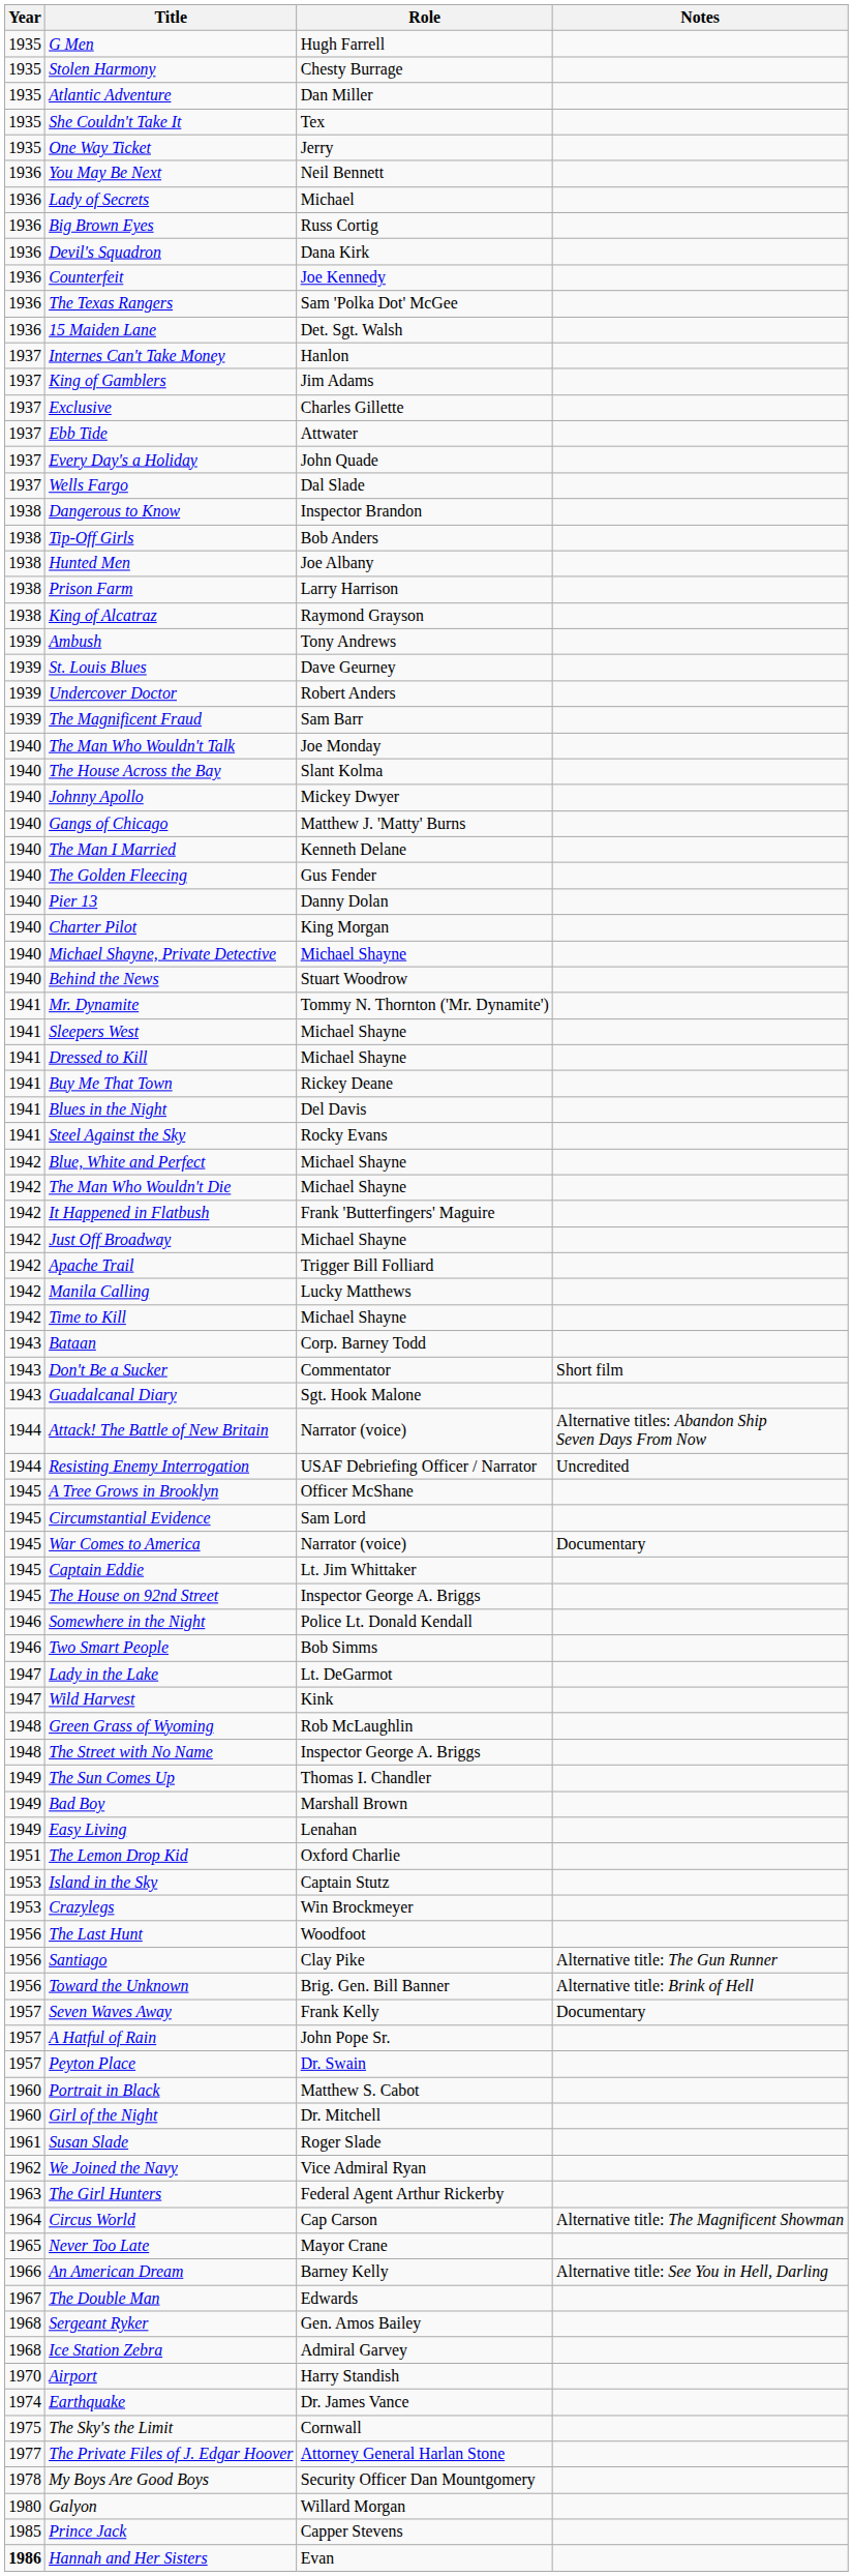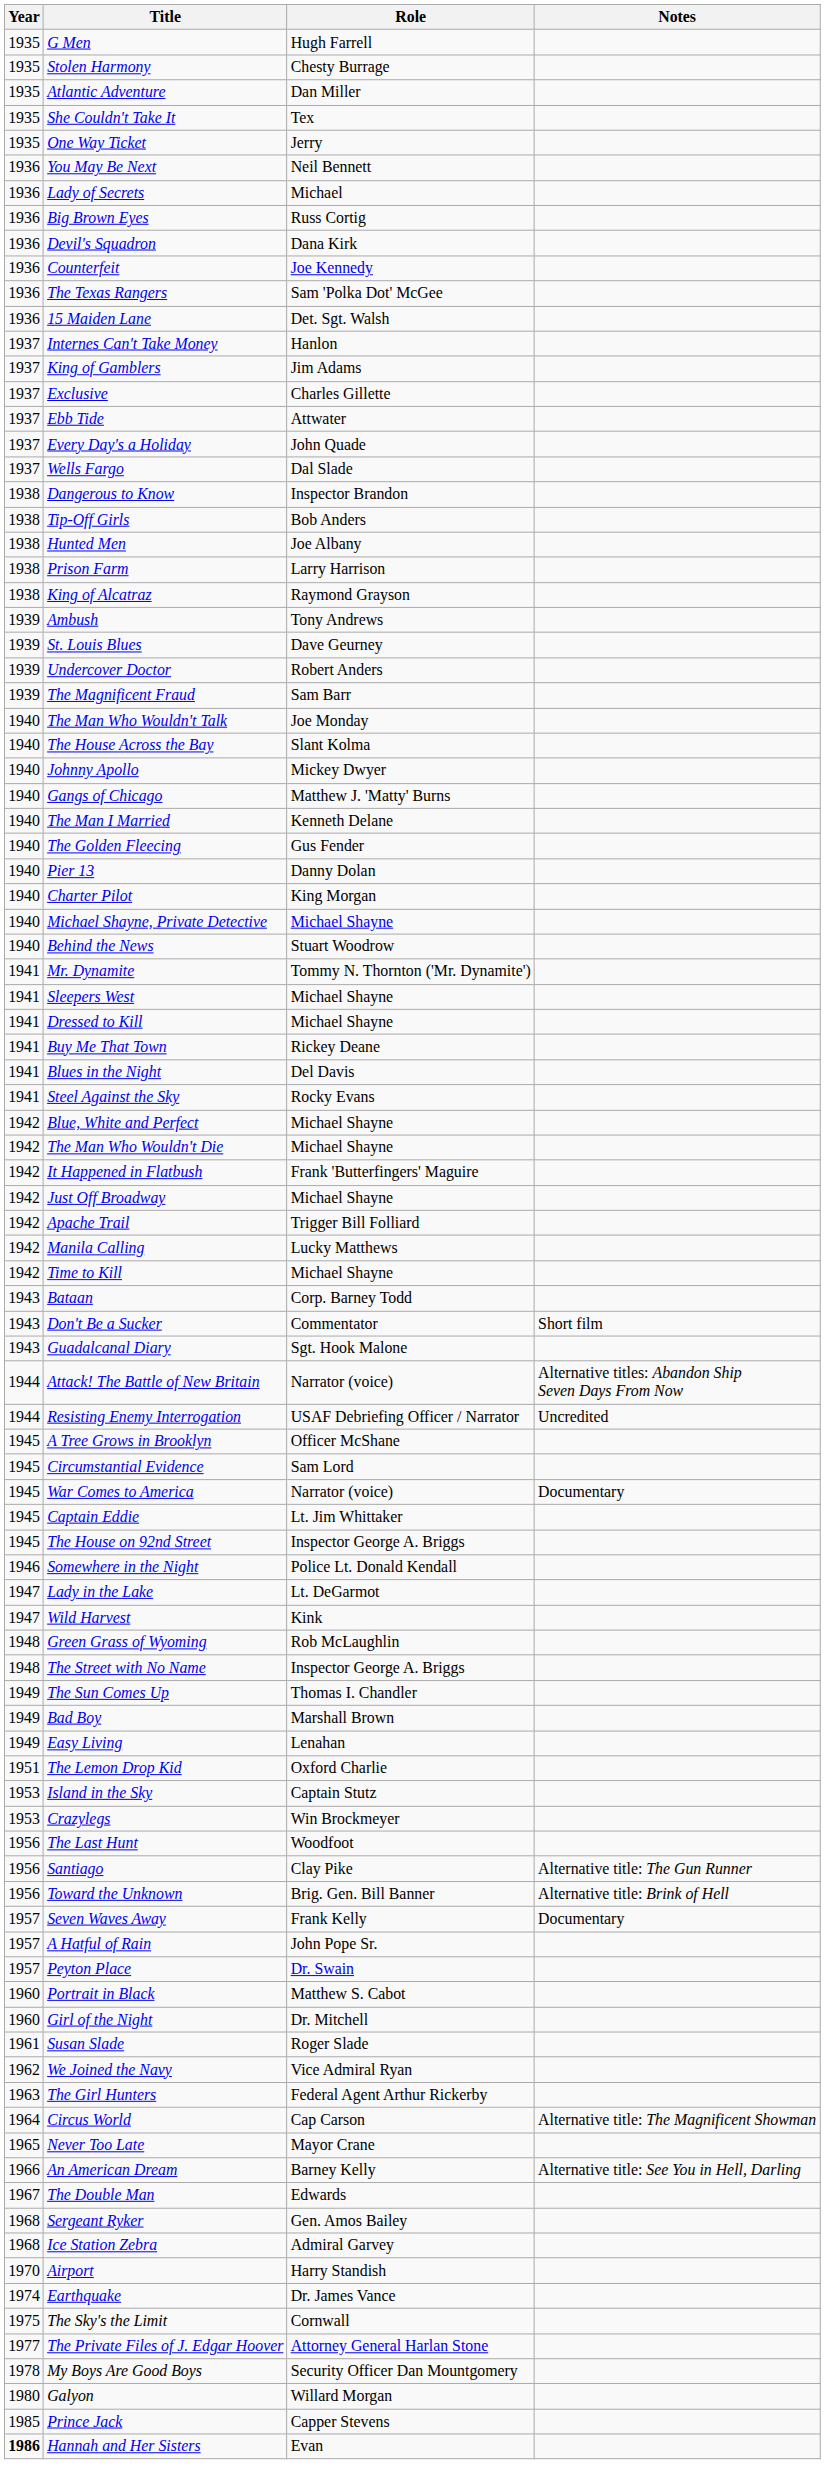- row: 1946 | Two Smart People | Bob Simms
